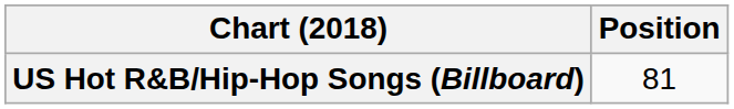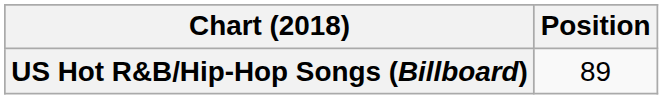US Hot R&B/Hip-Hop Songs (Billboard) | Position: 81 -> 89
